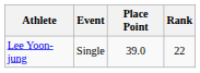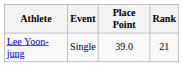Lee Yoon-jung | Rank: 22 -> 21
